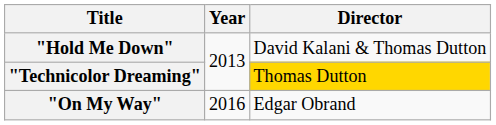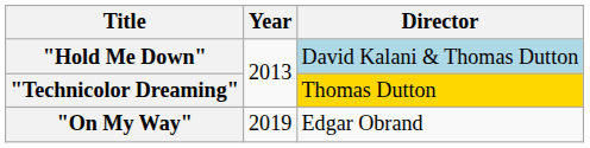"Hold Me Down" | Director: no background -> lightblue background
"On My Way" | Year: 2016 -> 2019
